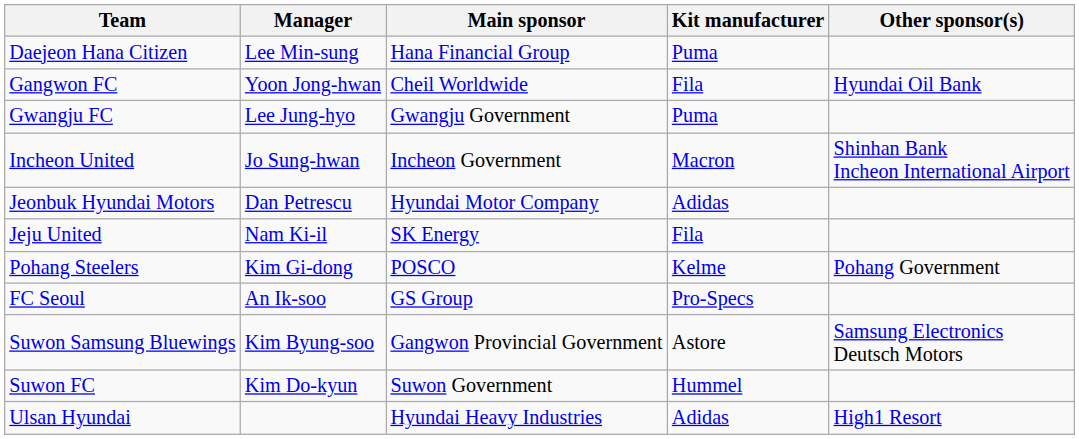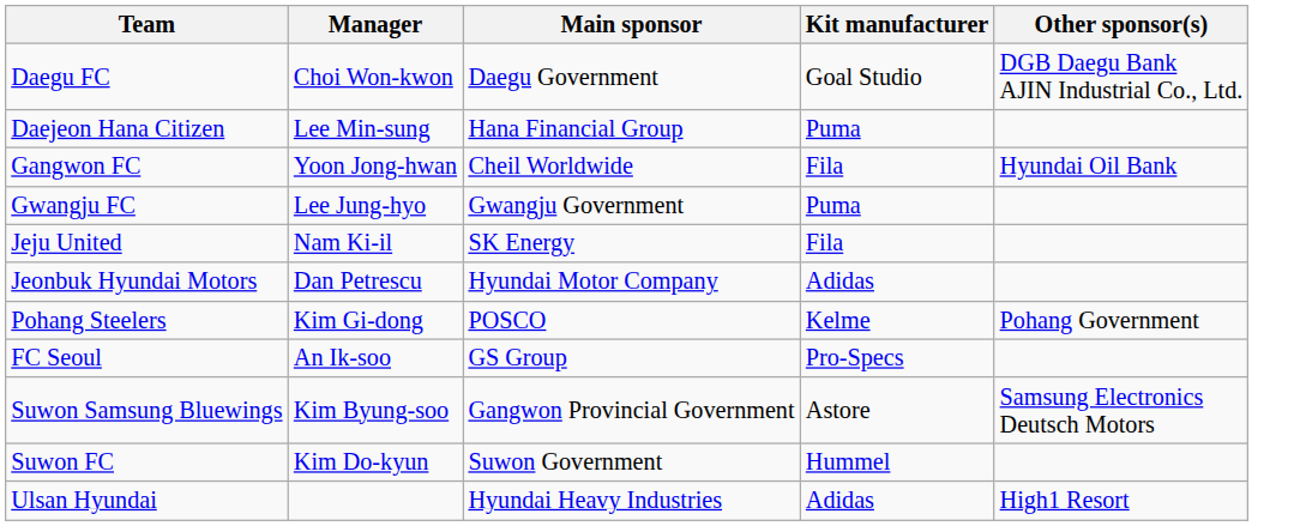+ row: Daegu FC | Choi Won-kwon | Daegu Government | Goal Studio | DGB Daegu Bank AJIN Industrial Co., Ltd.
- row: Incheon United | Jo Sung-hwan | Incheon Government | Macron | Shinhan Bank Incheon International Airport
rows swapped: Jeju United <-> Jeonbuk Hyundai Motors
